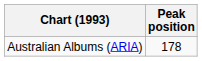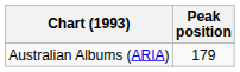Australian Albums (ARIA) | Peak position: 178 -> 179
